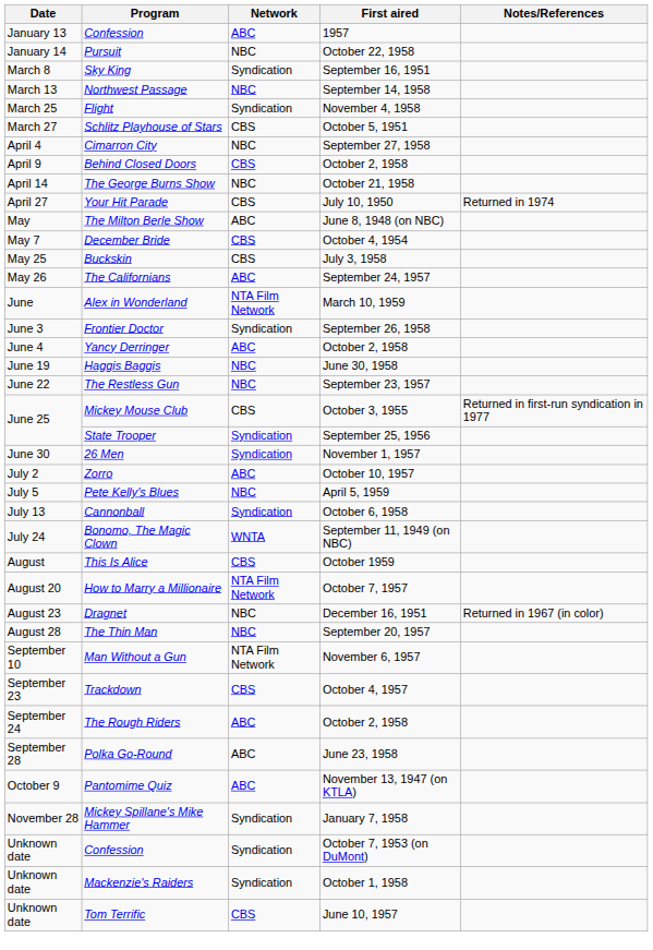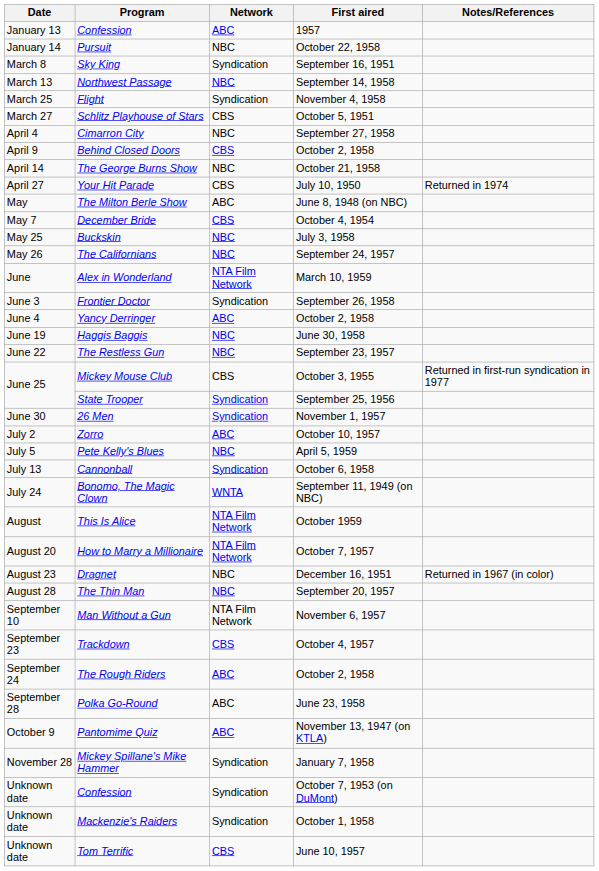Buckskin | Network: CBS -> NBC
The Californians | Network: ABC -> NBC
This Is Alice | Network: CBS -> NTA Film Network
